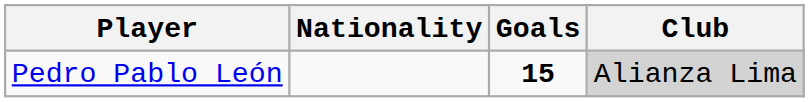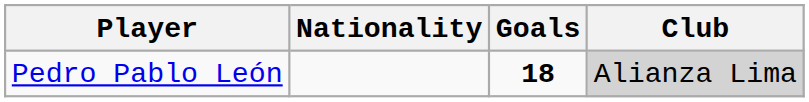Pedro Pablo León | Goals: 15 -> 18
